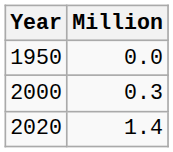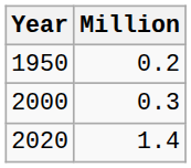1950 | Million: 0.0 -> 0.2
